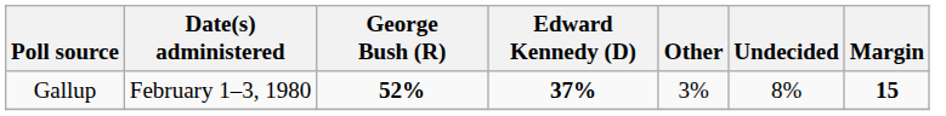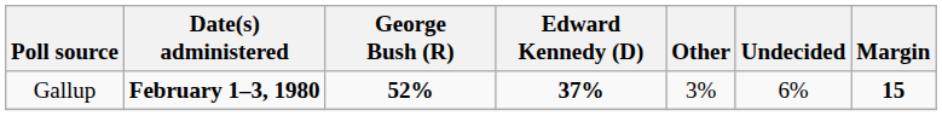Gallup | Date(s) administered: normal -> bold
Gallup | Undecided: 8% -> 6%
